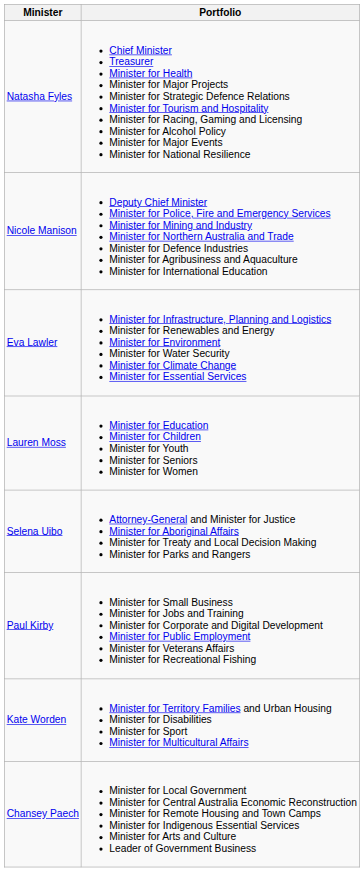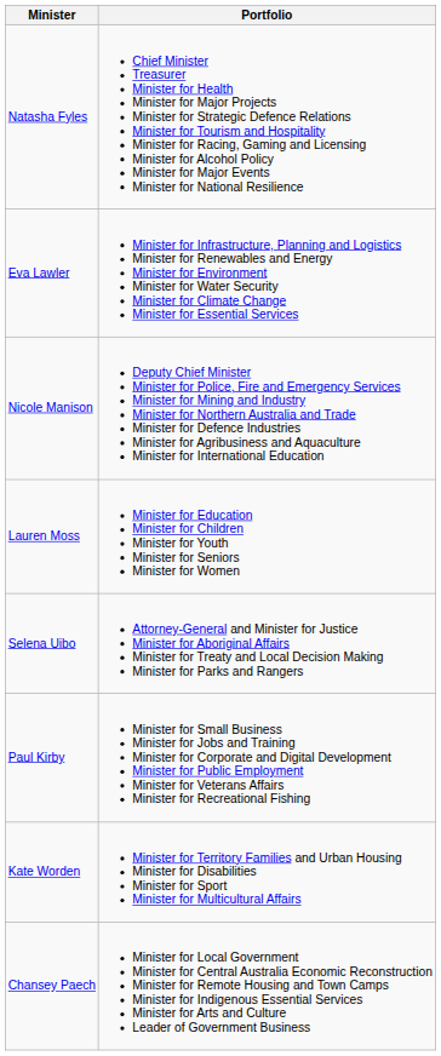rows swapped: Nicole Manison <-> Eva Lawler
